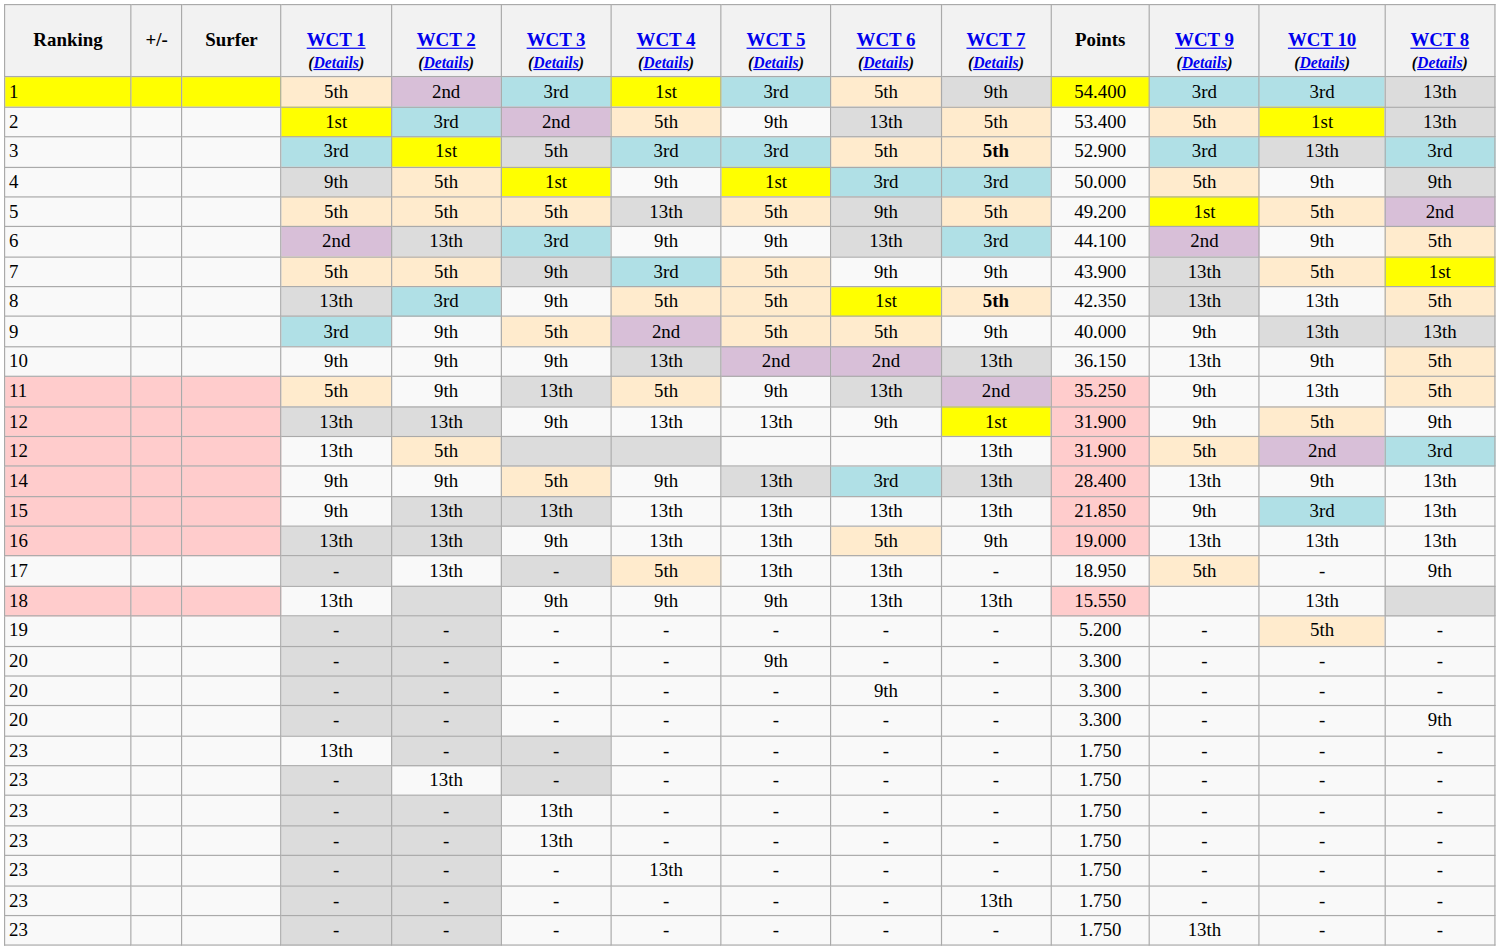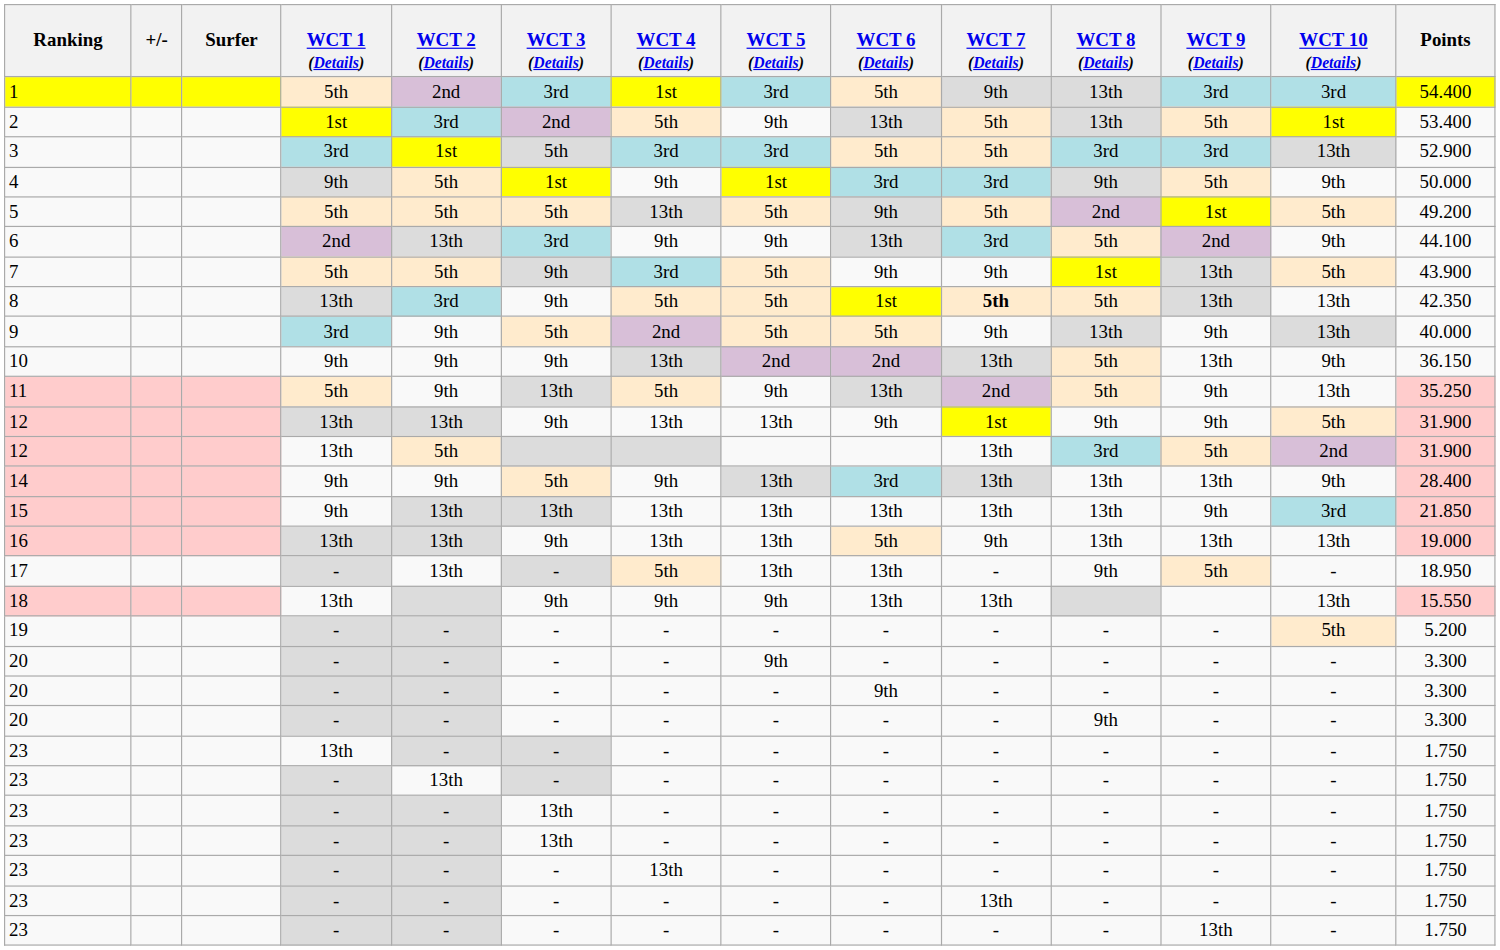columns swapped: WCT 8 (Details) <-> Points
3 | WCT 7 (Details): bold -> normal
